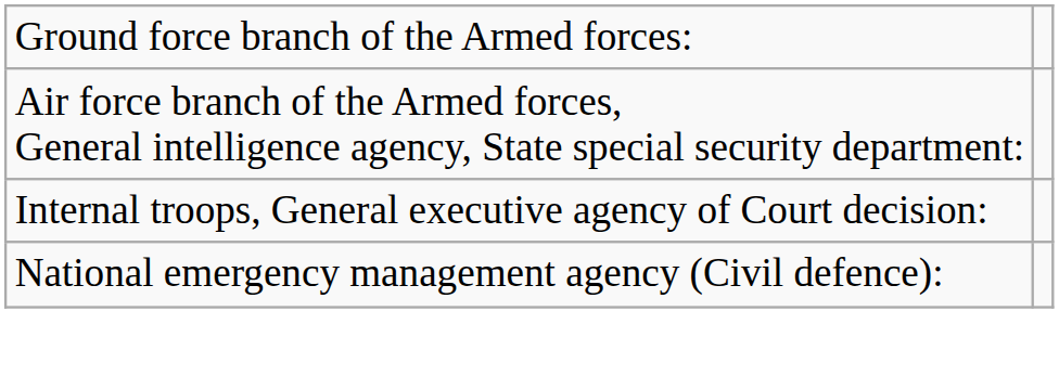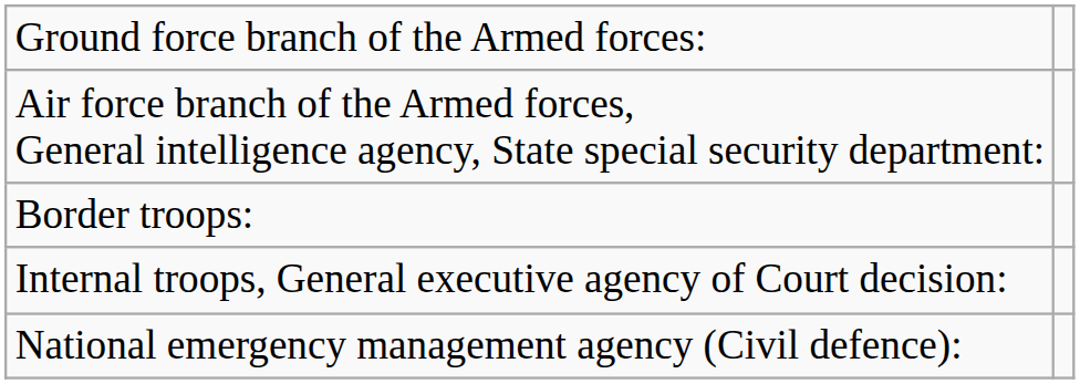+ row: Border troops:
